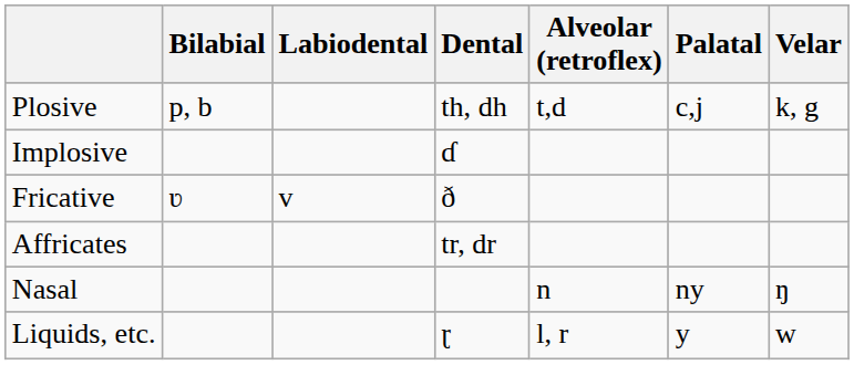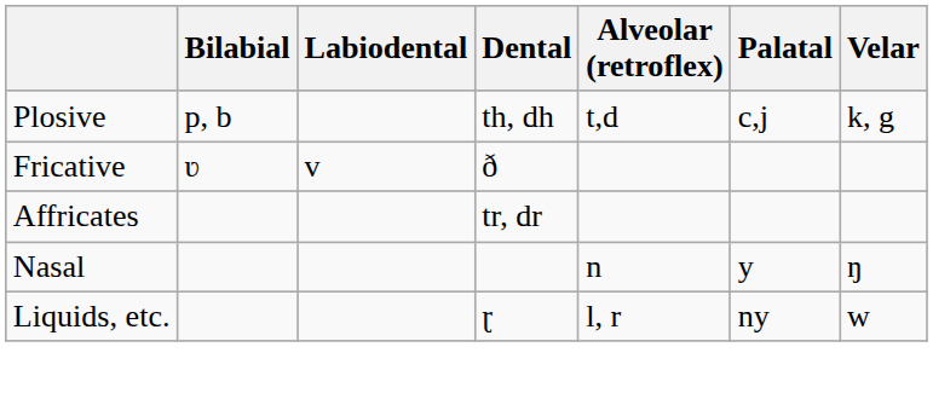- row: Implosive | ɗ
Nasal | Palatal: ny -> y
Liquids, etc. | Palatal: y -> ny
